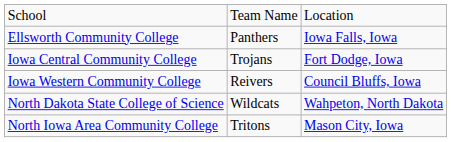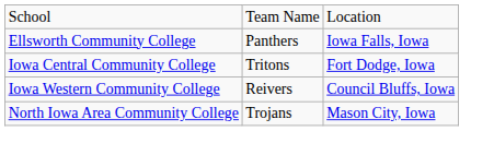Iowa Central Community College | column 2: Trojans -> Tritons
- row: North Dakota State College of Science | Wildcats | Wahpeton, North Dakota
North Iowa Area Community College | column 2: Tritons -> Trojans
